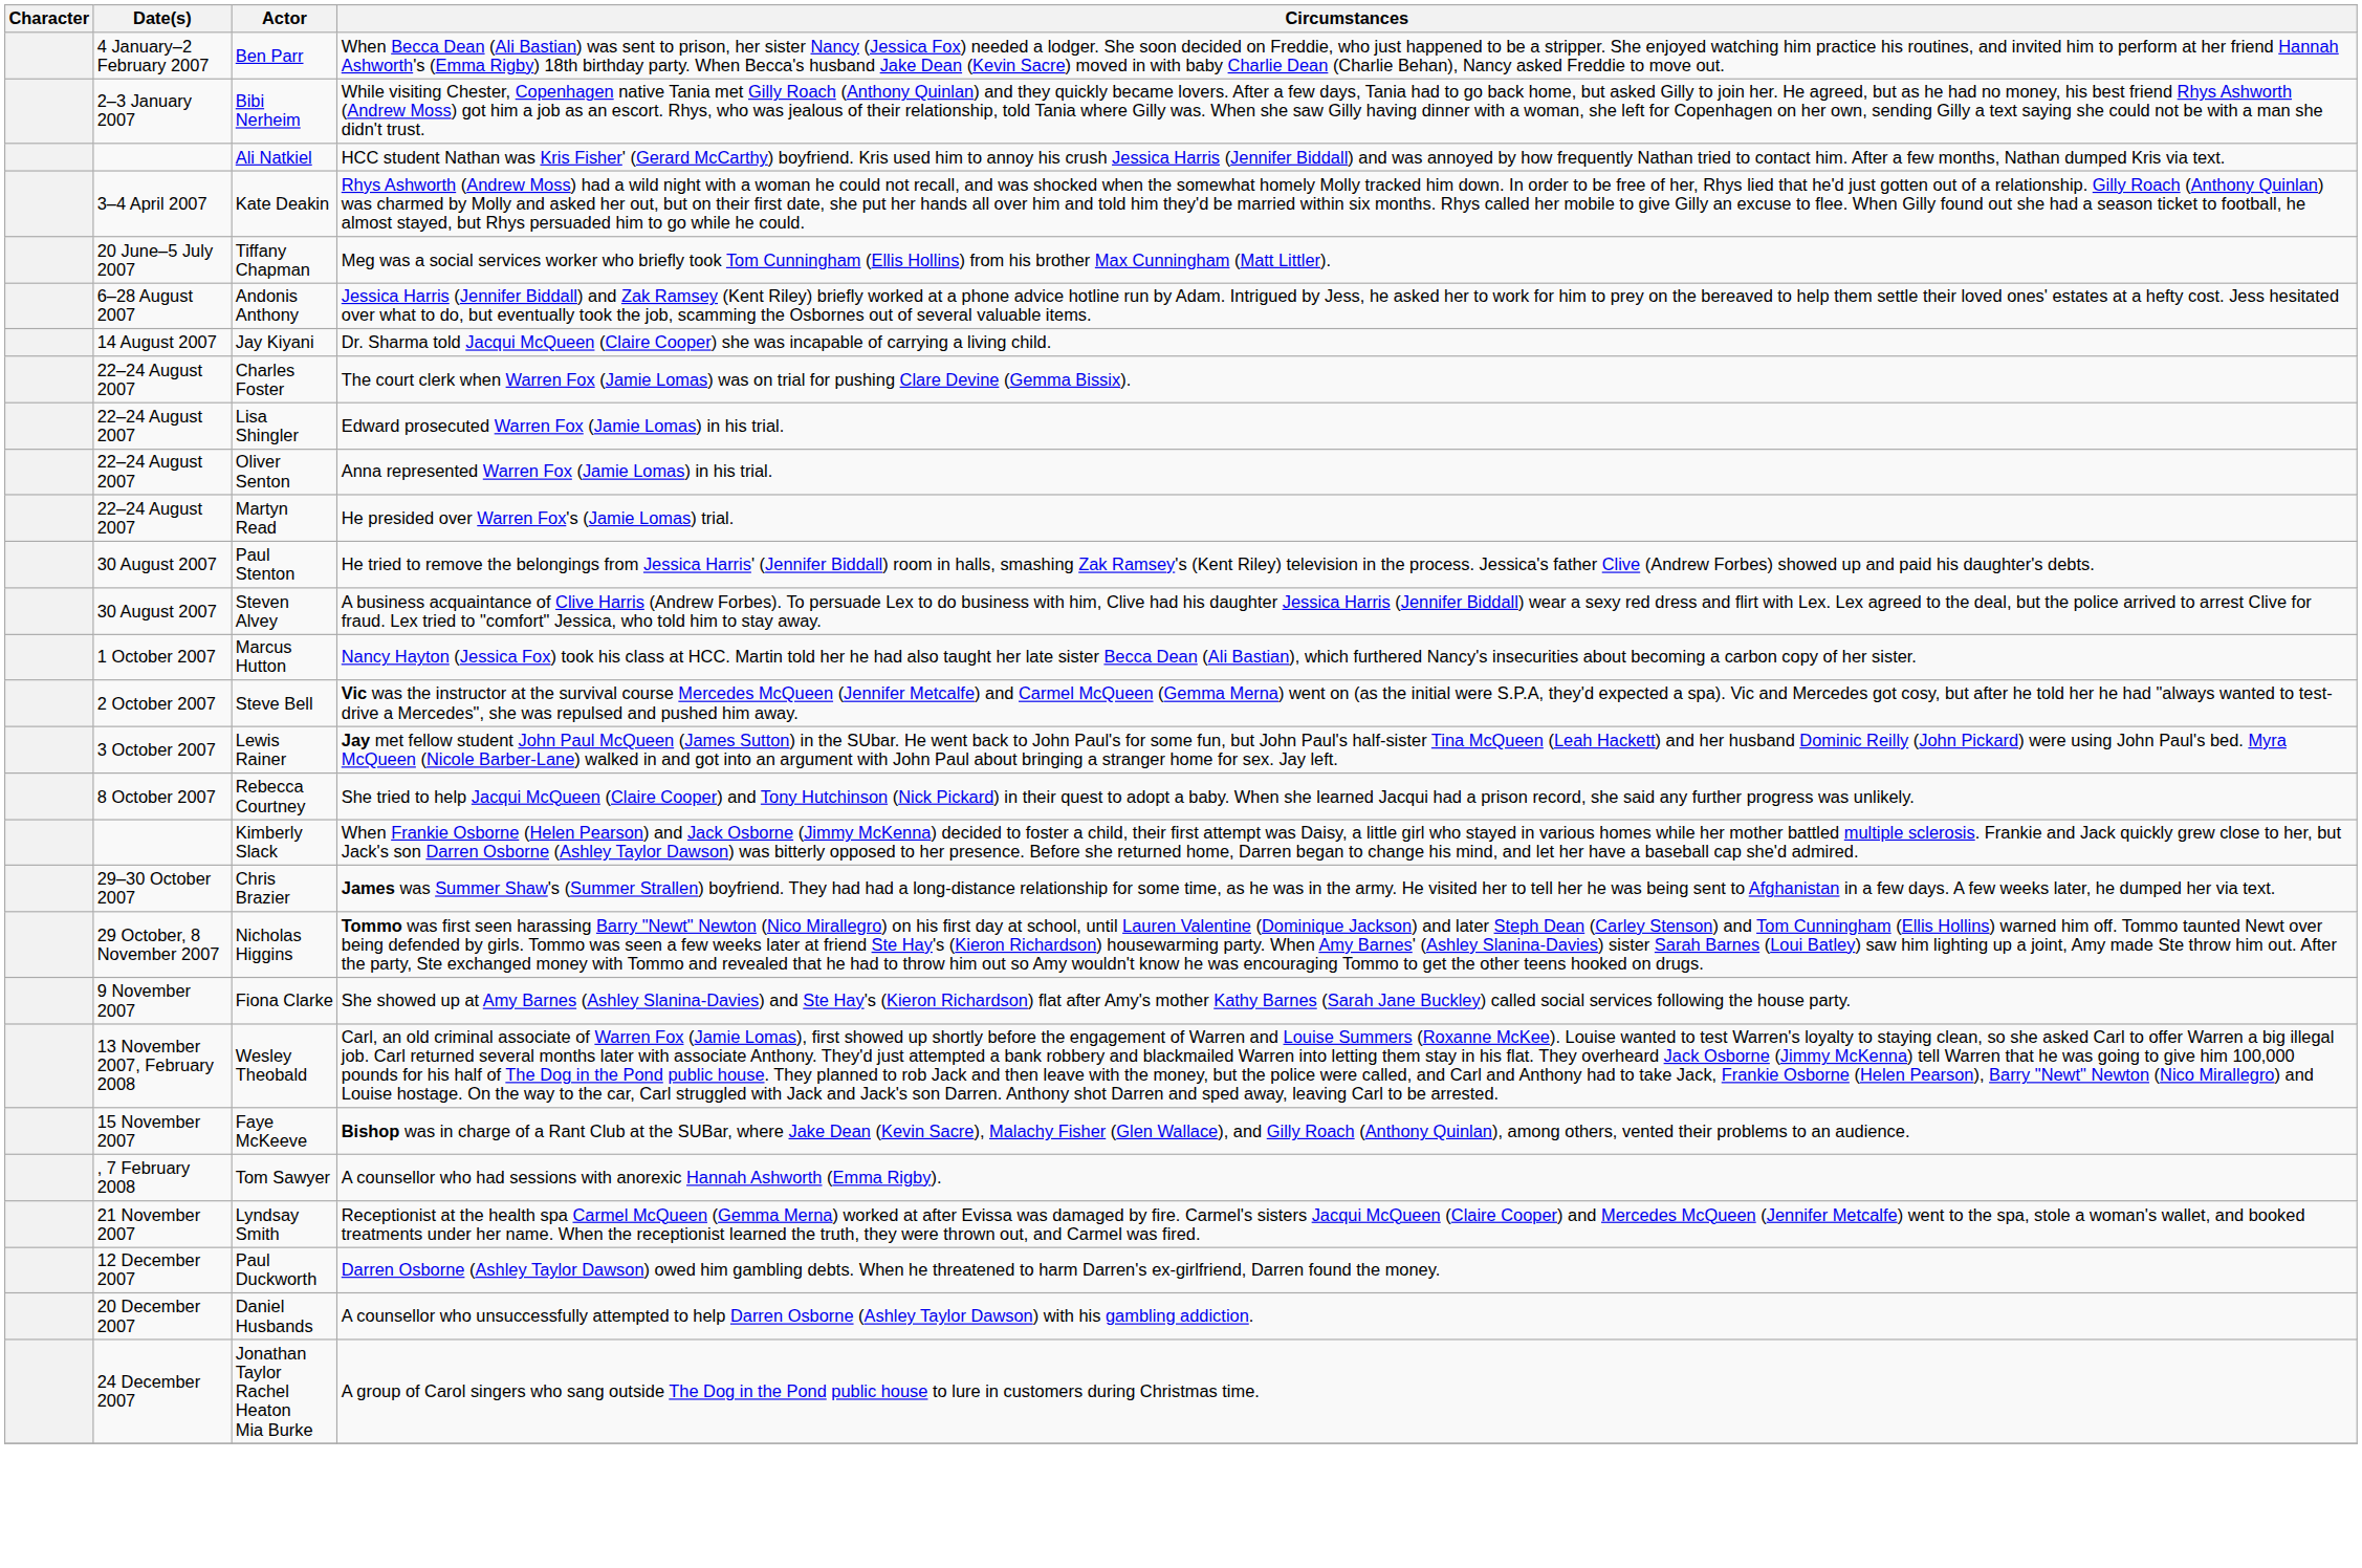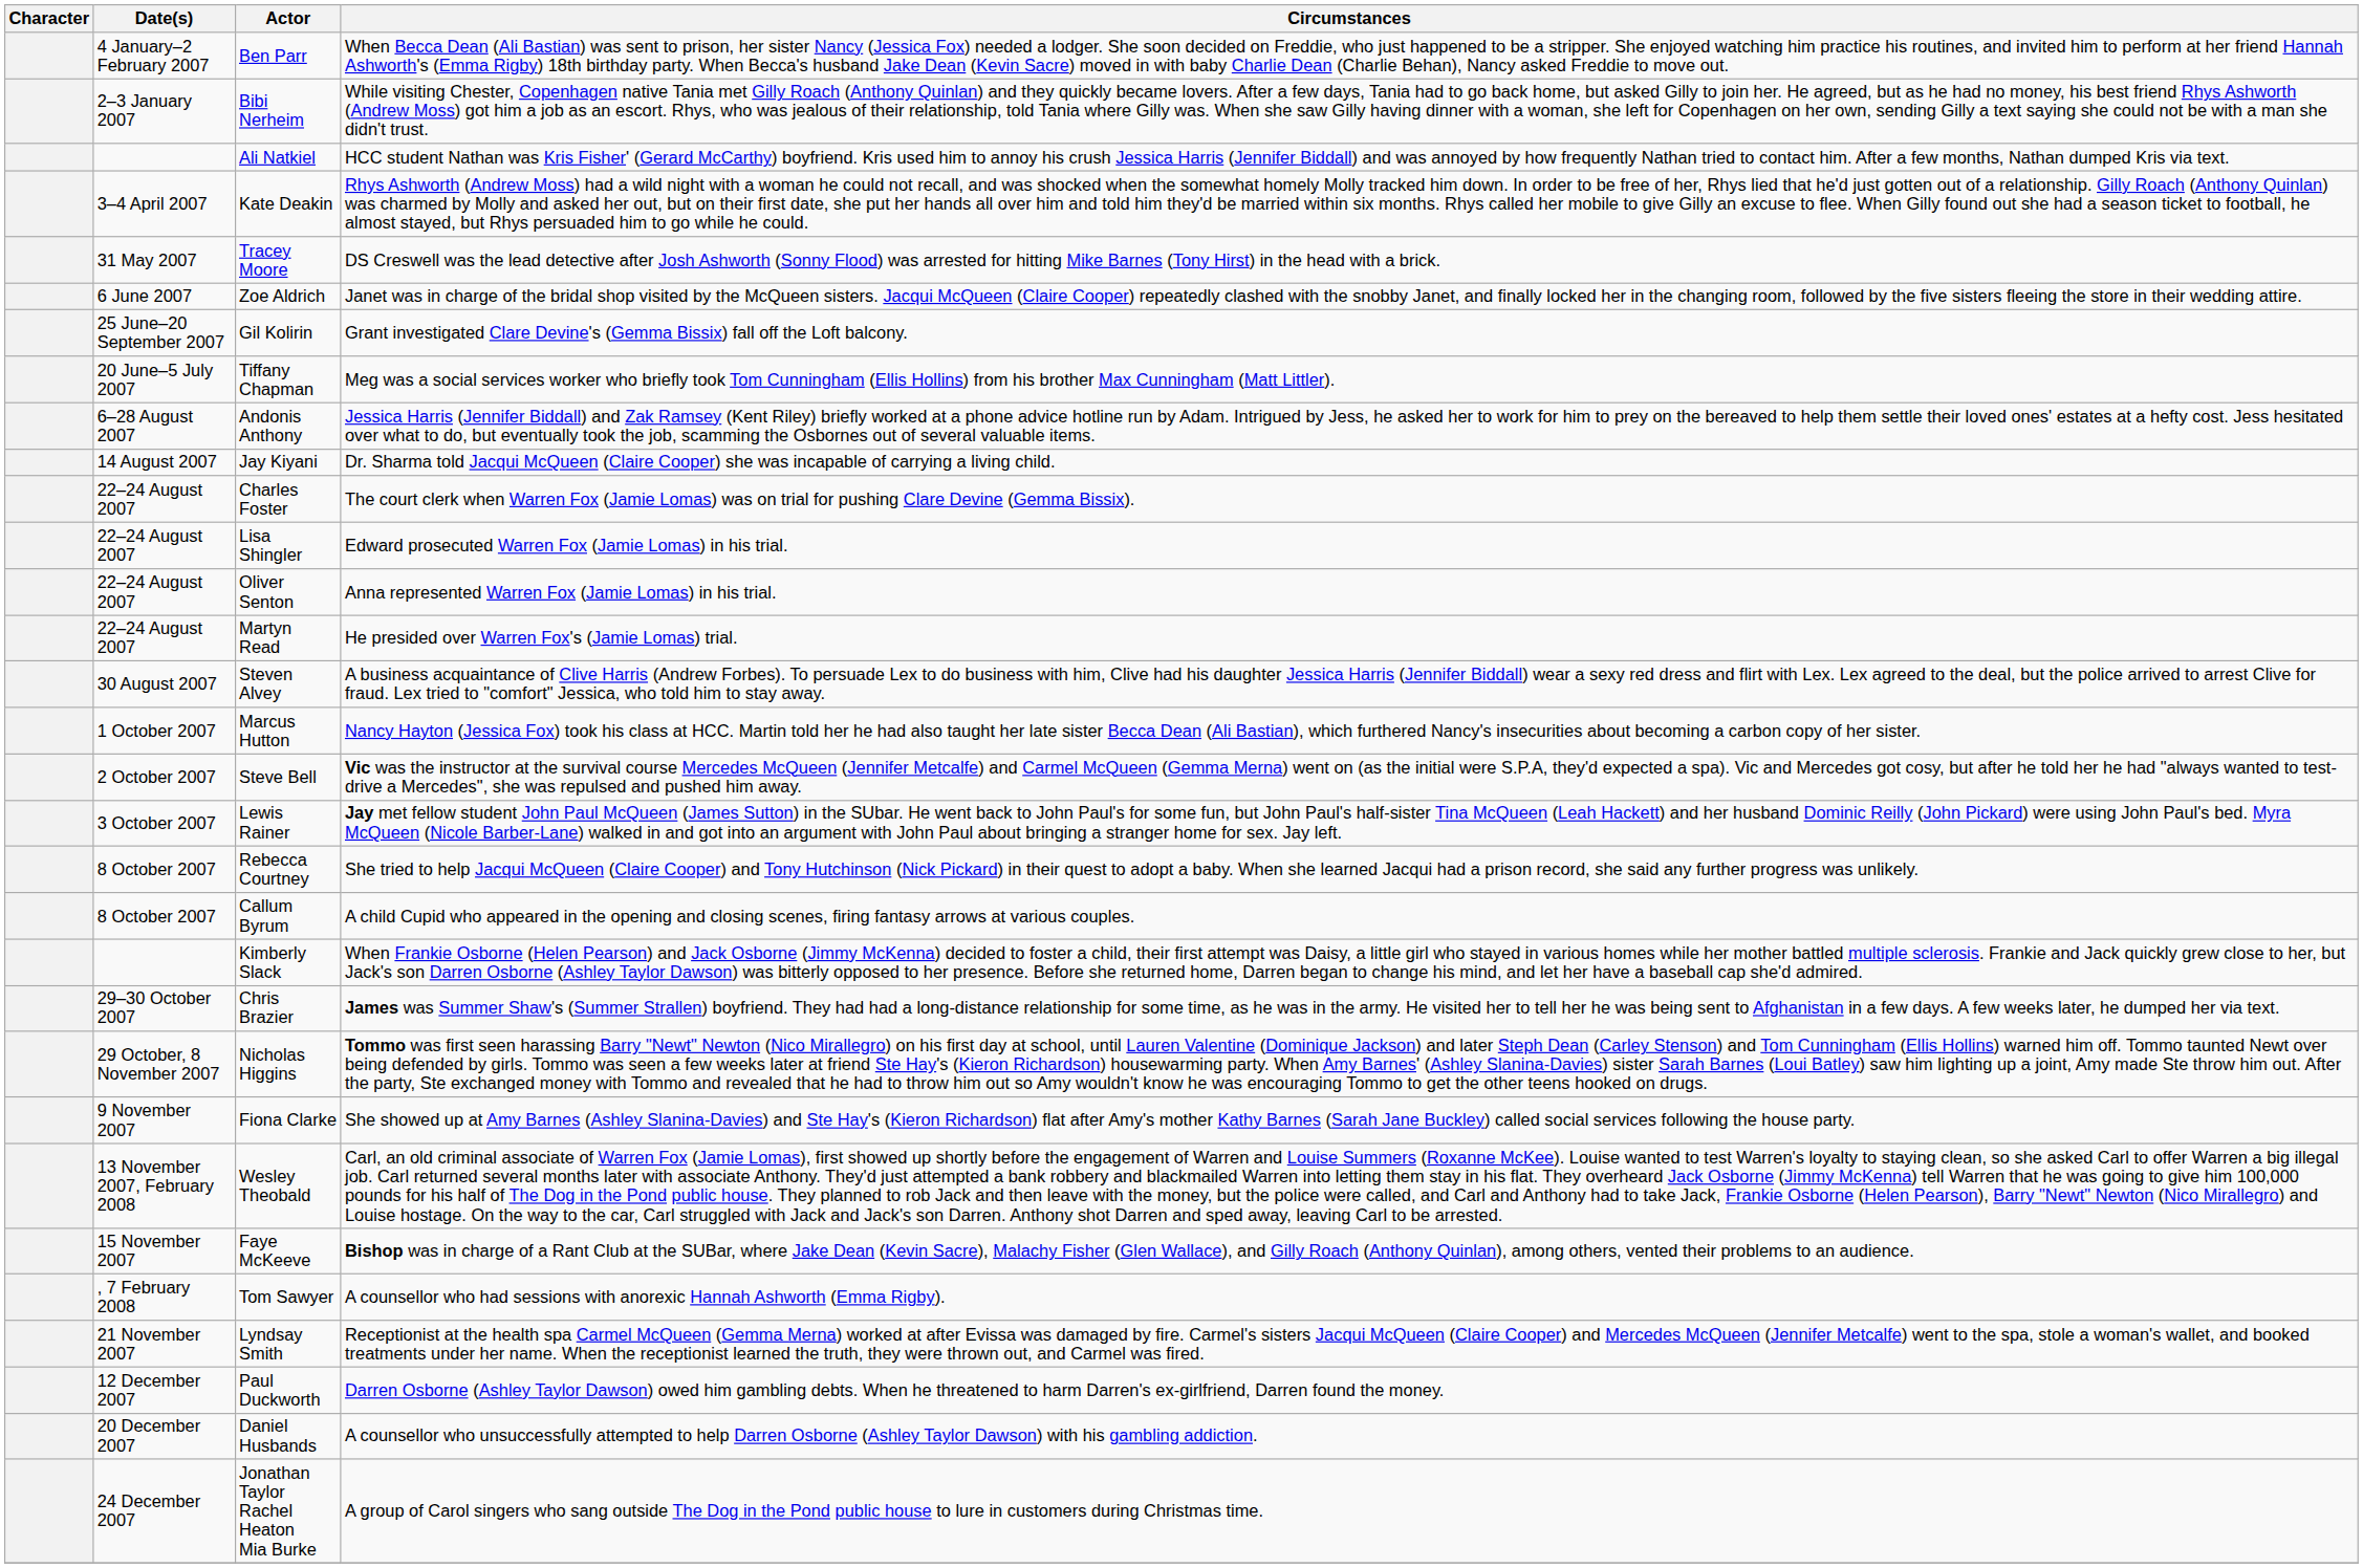+ row: 31 May 2007 | Tracey Moore | DS Creswell was the lead detective after Josh Ashworth (Sonny Flood) was arrested for hitting Mike Barnes (Tony Hirst) in the head with a brick.
+ row: 6 June 2007 | Zoe Aldrich | Janet was in charge of the bridal shop visited by the McQueen sisters. Jacqui McQueen (Claire Cooper) repeatedly clashed with the snobby Janet, and finally locked her in the changing room, followed by the five sisters fleeing the store in their wedding attire.
+ row: 25 June–20 September 2007 | Gil Kolirin | Grant investigated Clare Devine's (Gemma Bissix) fall off the Loft balcony.
- row: 30 August 2007 | Paul Stenton | He tried to remove the belongings from Jessica Harris' (Jennifer Biddall) room in halls, smashing Zak Ramsey's (Kent Riley) television in the process. Jessica's father Clive (Andrew Forbes) showed up and paid his daughter's debts.
+ row: 8 October 2007 | Callum Byrum | A child Cupid who appeared in the opening and closing scenes, firing fantasy arrows at various couples.
